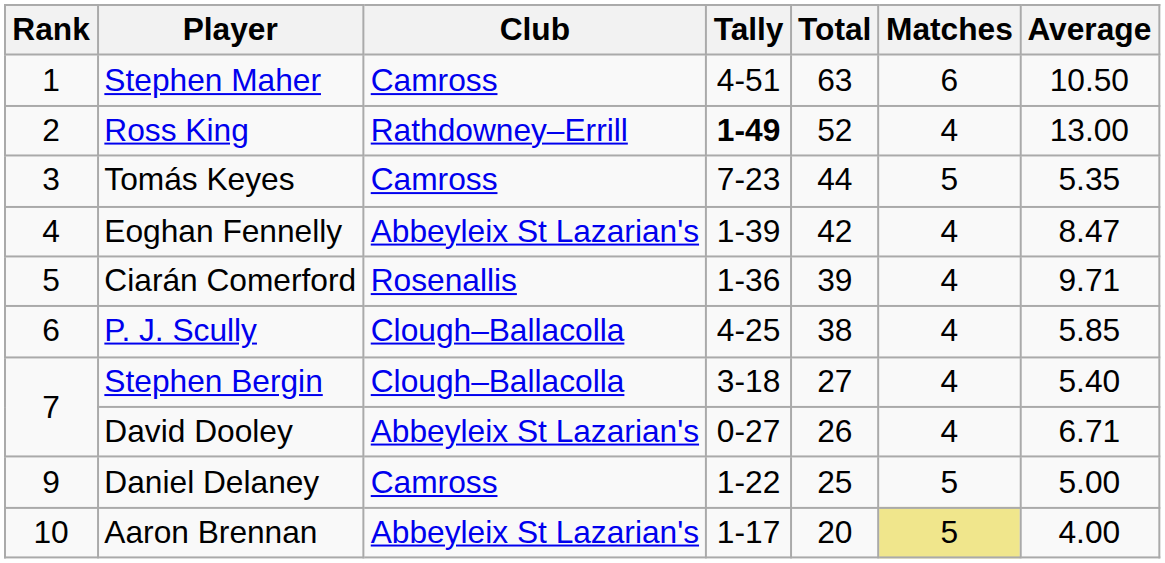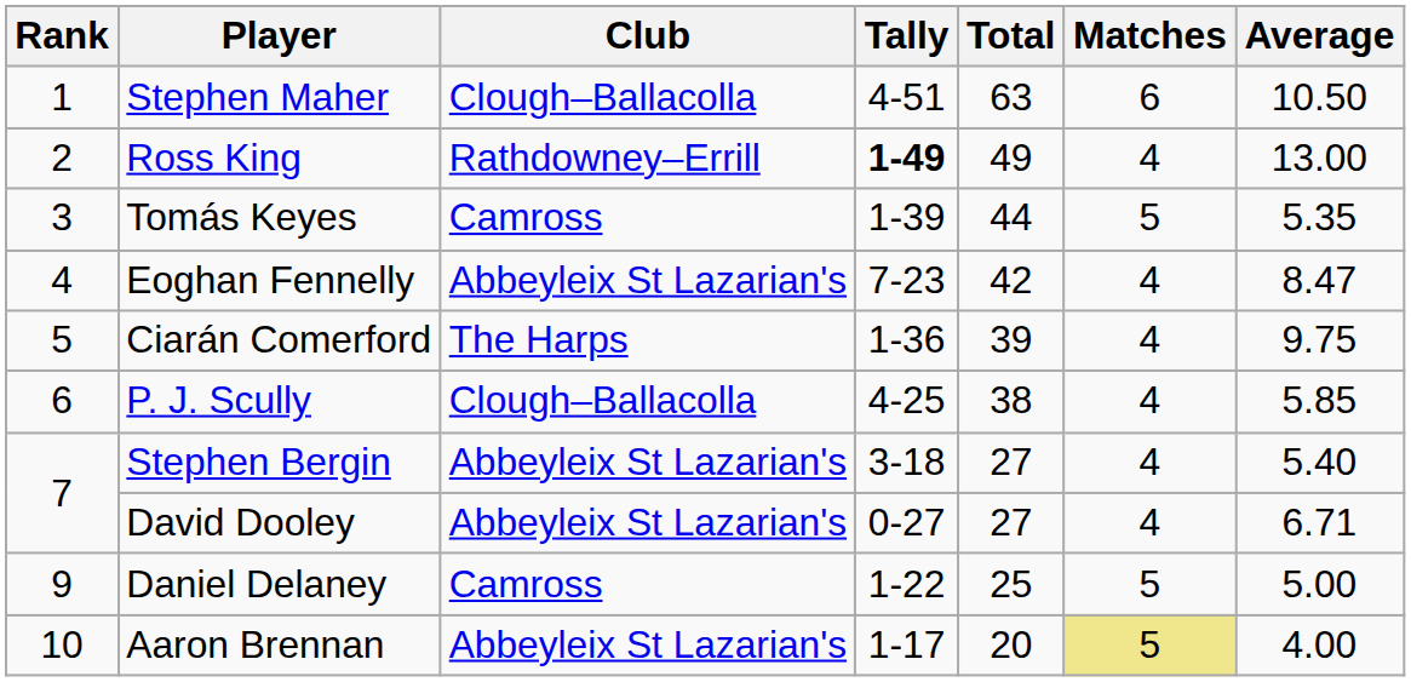Stephen Maher | Club: Camross -> Clough–Ballacolla
Ross King | Total: 52 -> 49
Tomás Keyes | Tally: 7-23 -> 1-39
Eoghan Fennelly | Tally: 1-39 -> 7-23
Ciarán Comerford | Club: Rosenallis -> The Harps
Ciarán Comerford | Average: 9.71 -> 9.75
Stephen Bergin | Club: Clough–Ballacolla -> Abbeyleix St Lazarian's
David Dooley | Total: 26 -> 27
